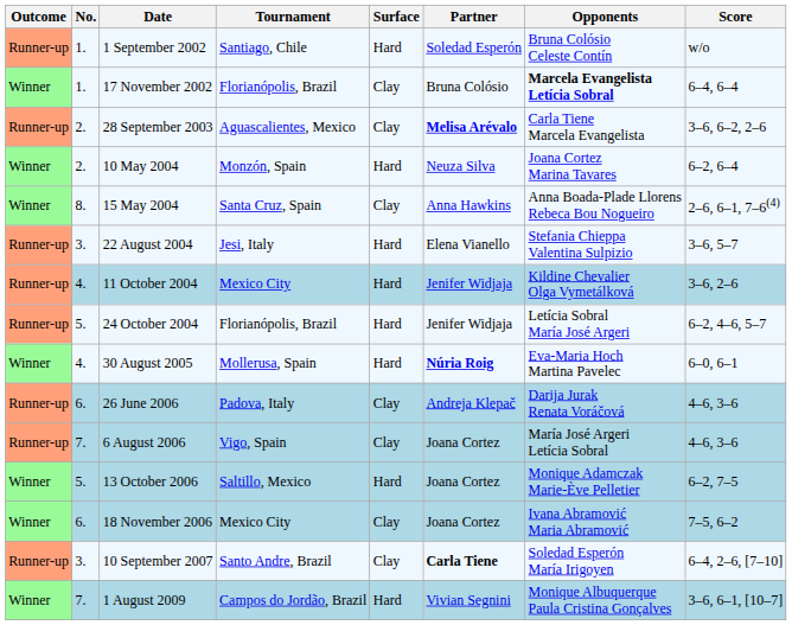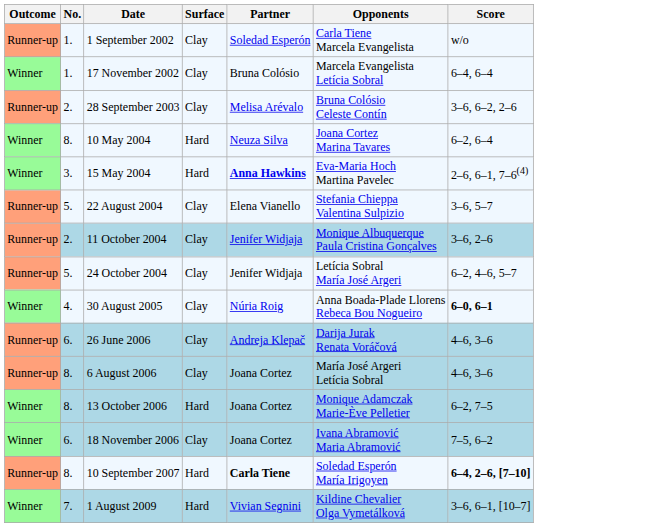- column: Tournament | Santiago, Chile | Florianópolis, Brazil | Aguascalientes, Mexico | Monzón, Spain | Santa Cruz, Spain | Jesi, Italy | Mexico City | Florianópolis, Brazil | Mollerusa, Spain | Padova, Italy | Vigo, Spain | Saltillo, Mexico | Mexico City | Santo Andre, Brazil | Campos do Jordão, Brazil
1 September 2002 | Surface: Hard -> Clay
1 September 2002 | Opponents: Bruna Colósio Celeste Contín -> Carla Tiene Marcela Evangelista
17 November 2002 | Opponents: bold -> normal
28 September 2003 | Partner: bold -> normal
28 September 2003 | Opponents: Carla Tiene Marcela Evangelista -> Bruna Colósio Celeste Contín
10 May 2004 | No.: 2. -> 8.
15 May 2004 | No.: 8. -> 3.
15 May 2004 | Surface: Clay -> Hard
15 May 2004 | Partner: normal -> bold
15 May 2004 | Opponents: Anna Boada-Plade Llorens Rebeca Bou Nogueiro -> Eva-Maria Hoch Martina Pavelec
22 August 2004 | No.: 3. -> 5.
22 August 2004 | Surface: Hard -> Clay
11 October 2004 | No.: 4. -> 2.
11 October 2004 | Surface: Hard -> Clay
11 October 2004 | Opponents: Kildine Chevalier Olga Vymetálková -> Monique Albuquerque Paula Cristina Gonçalves
24 October 2004 | Surface: Hard -> Clay
30 August 2005 | Surface: Hard -> Clay
30 August 2005 | Partner: bold -> normal
30 August 2005 | Opponents: Eva-Maria Hoch Martina Pavelec -> Anna Boada-Plade Llorens Rebeca Bou Nogueiro
30 August 2005 | Score: normal -> bold
6 August 2006 | No.: 7. -> 8.
13 October 2006 | No.: 5. -> 8.
10 September 2007 | No.: 3. -> 8.
10 September 2007 | Surface: Clay -> Hard
10 September 2007 | Score: normal -> bold
1 August 2009 | Opponents: Monique Albuquerque Paula Cristina Gonçalves -> Kildine Chevalier Olga Vymetálková
